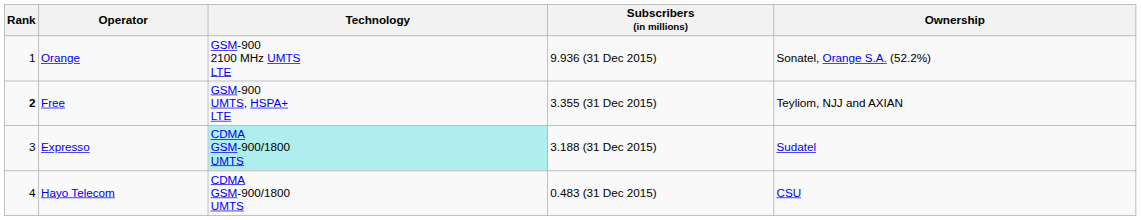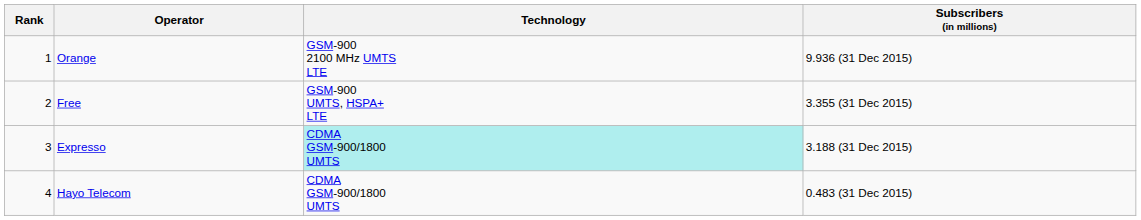- column: Ownership | Sonatel, Orange S.A. (52.2%) | Teyliom, NJJ and AXIAN | Sudatel | CSU
Free | Rank: bold -> normal
